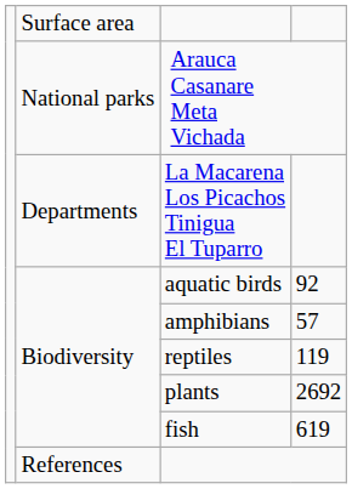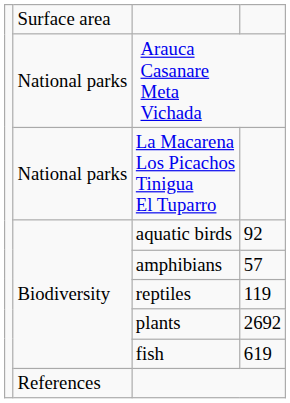La Macarena Los Picachos Tinigua El Tuparro | column 2: Departments -> National parks
